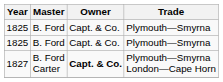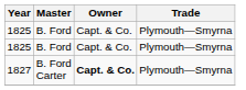1827 | Trade: Plymouth—Smyrna London—Cape Horn -> Plymouth—Smyrna
